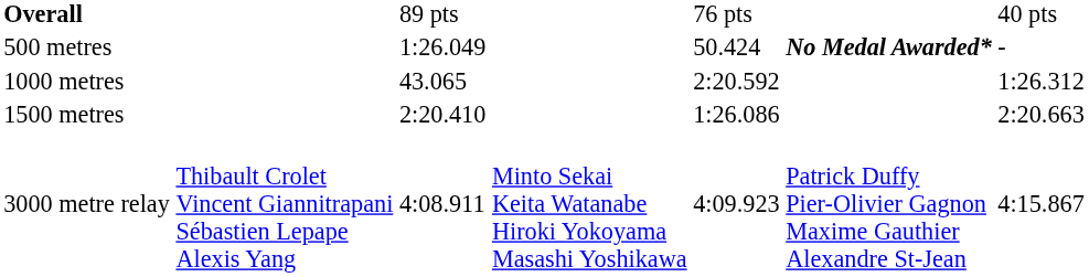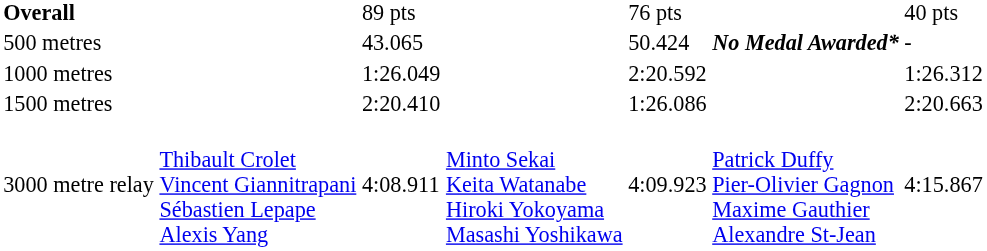500 metres | column 3: 1:26.049 -> 43.065
1000 metres | column 3: 43.065 -> 1:26.049
